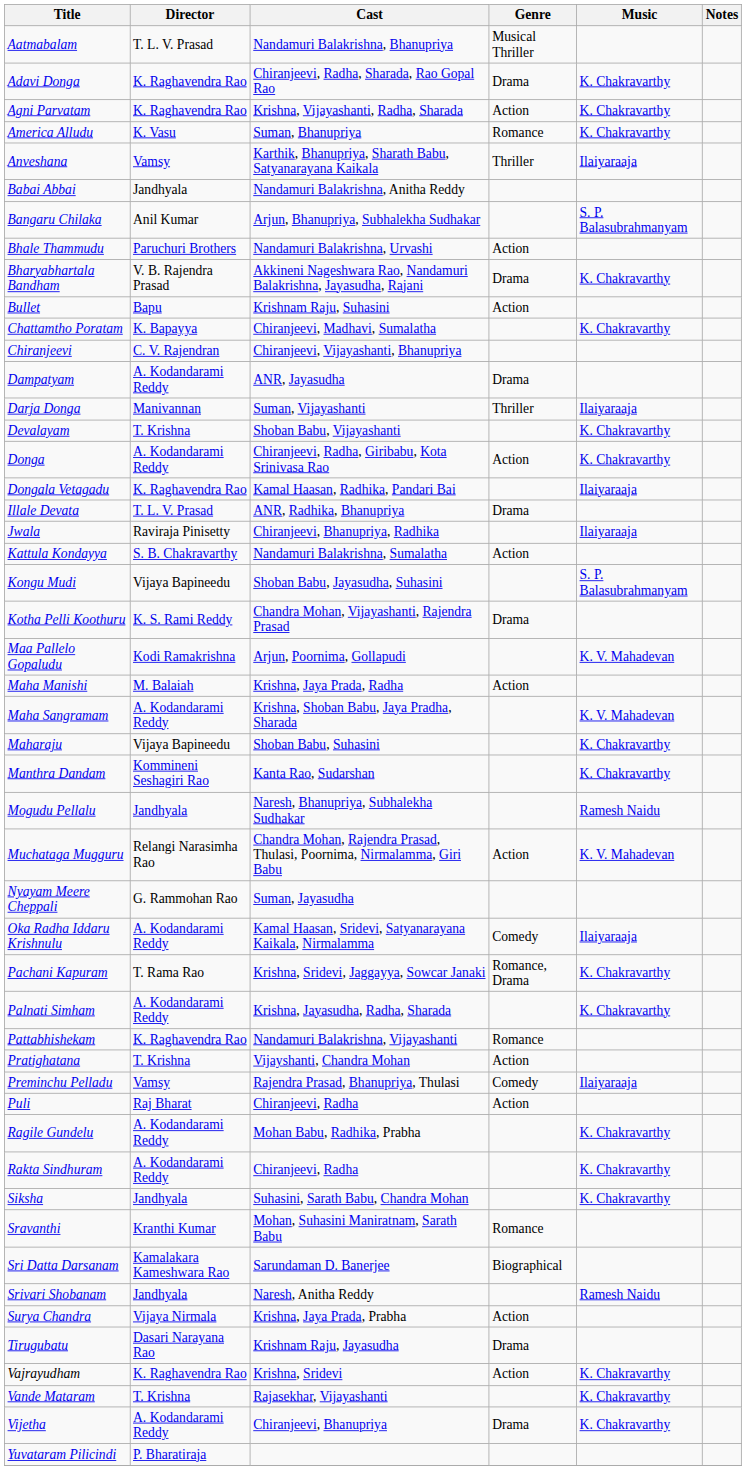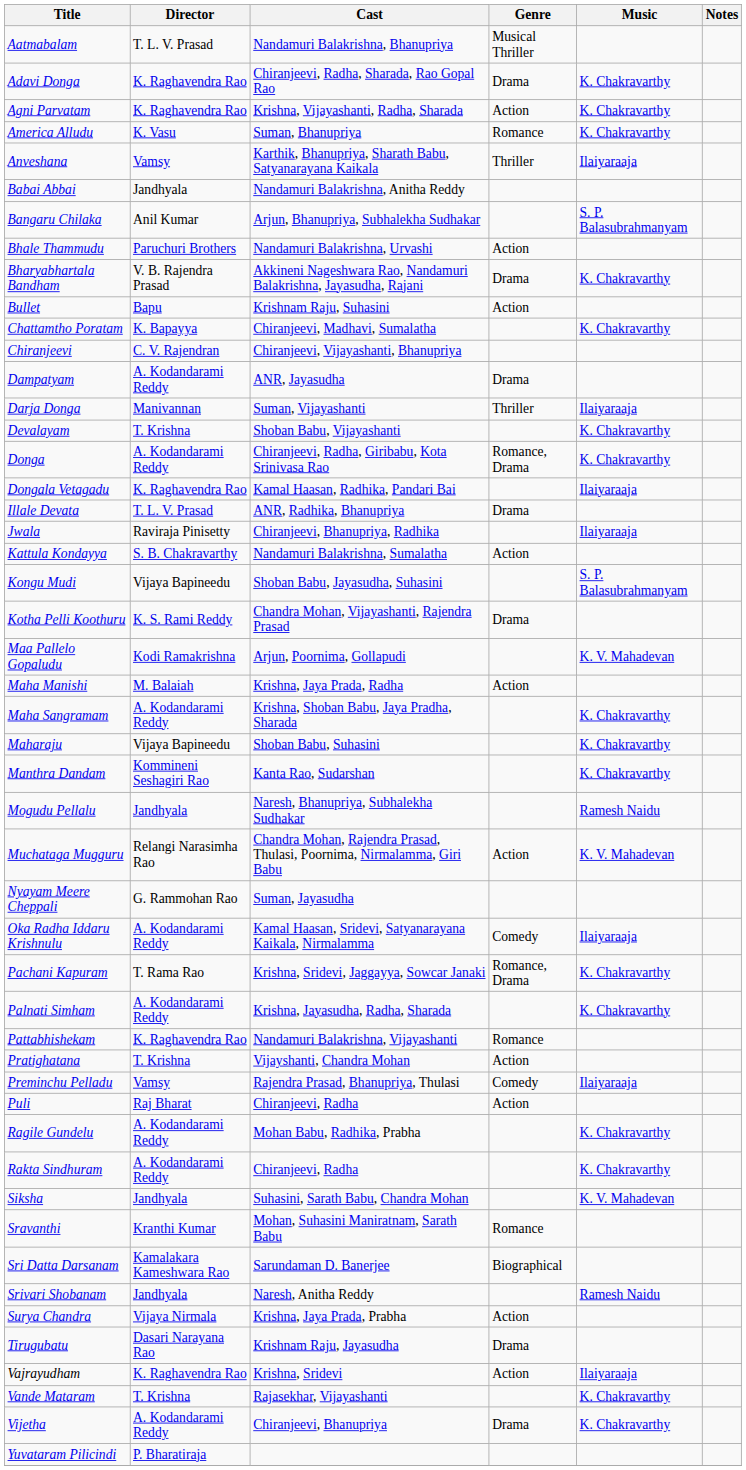Donga | Genre: Action -> Romance, Drama
Maha Sangramam | Music: K. V. Mahadevan -> K. Chakravarthy
Siksha | Music: K. Chakravarthy -> K. V. Mahadevan
Vajrayudham | Music: K. Chakravarthy -> Ilaiyaraaja
